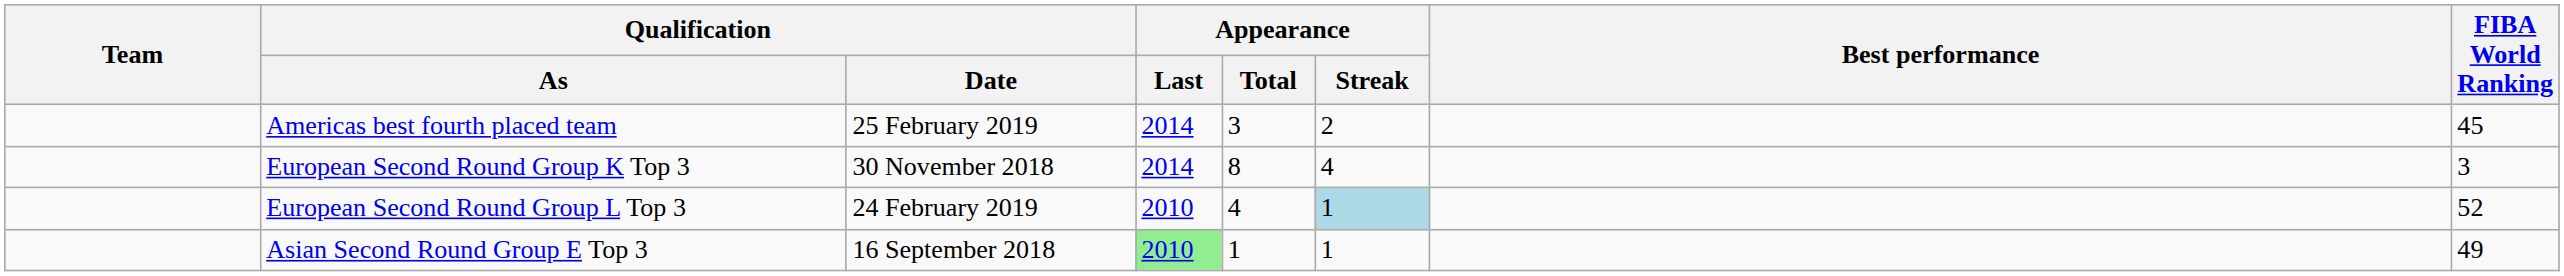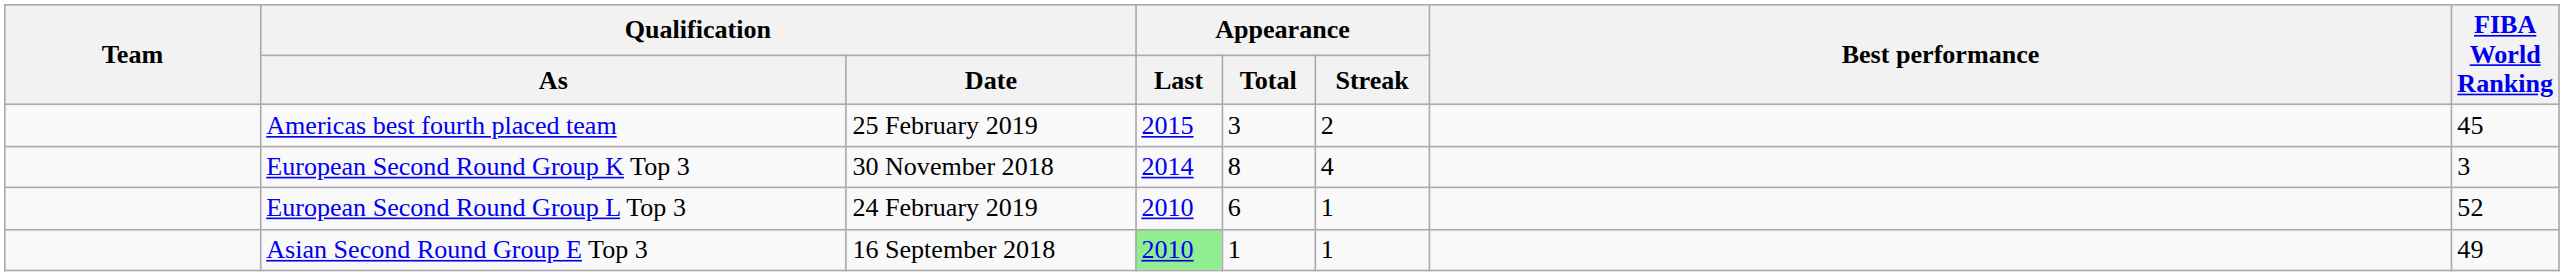Americas best fourth placed team | Appearance / Last: 2014 -> 2015
European Second Round Group L Top 3 | Appearance / Total: 4 -> 6
European Second Round Group L Top 3 | Appearance / Streak: lightblue background -> no background
